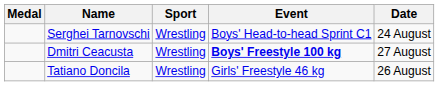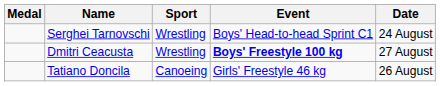Tatiano Doncila | Sport: Wrestling -> Canoeing
